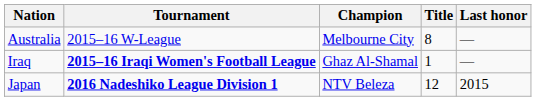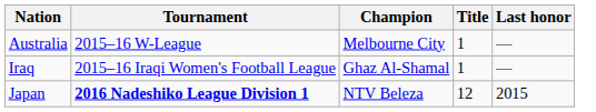Australia | Title: 8 -> 1
Iraq | Tournament: bold -> normal
